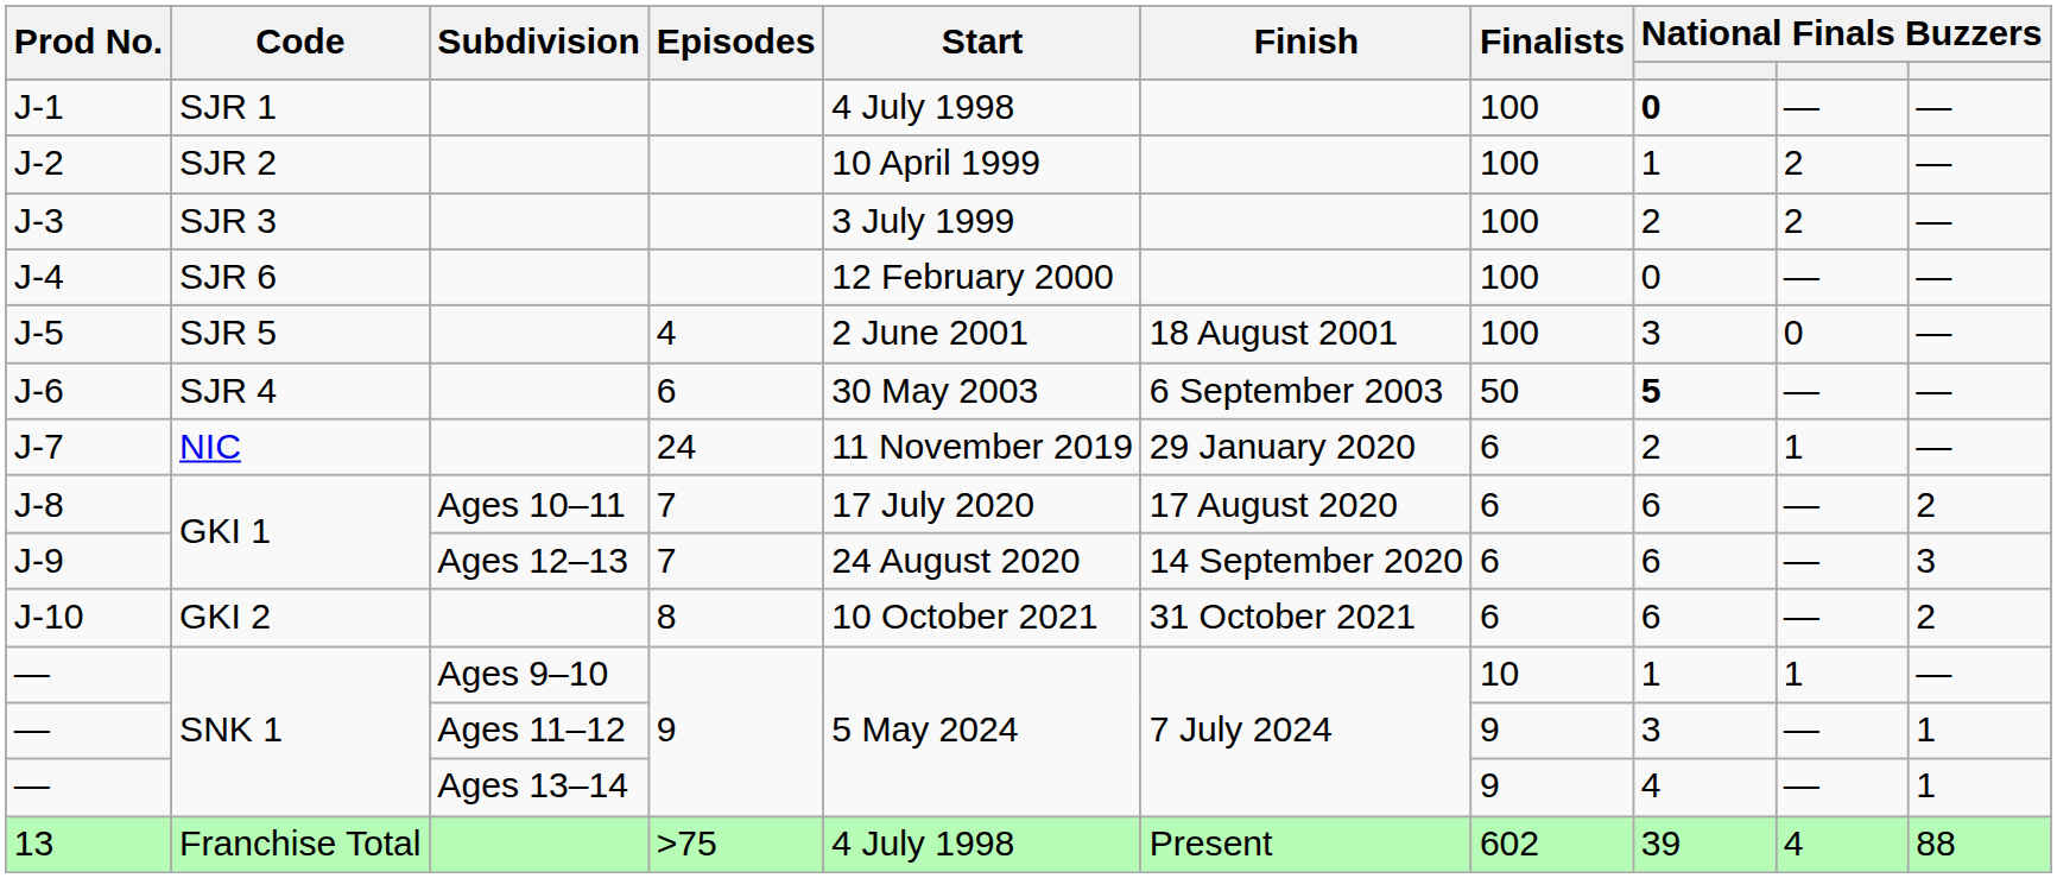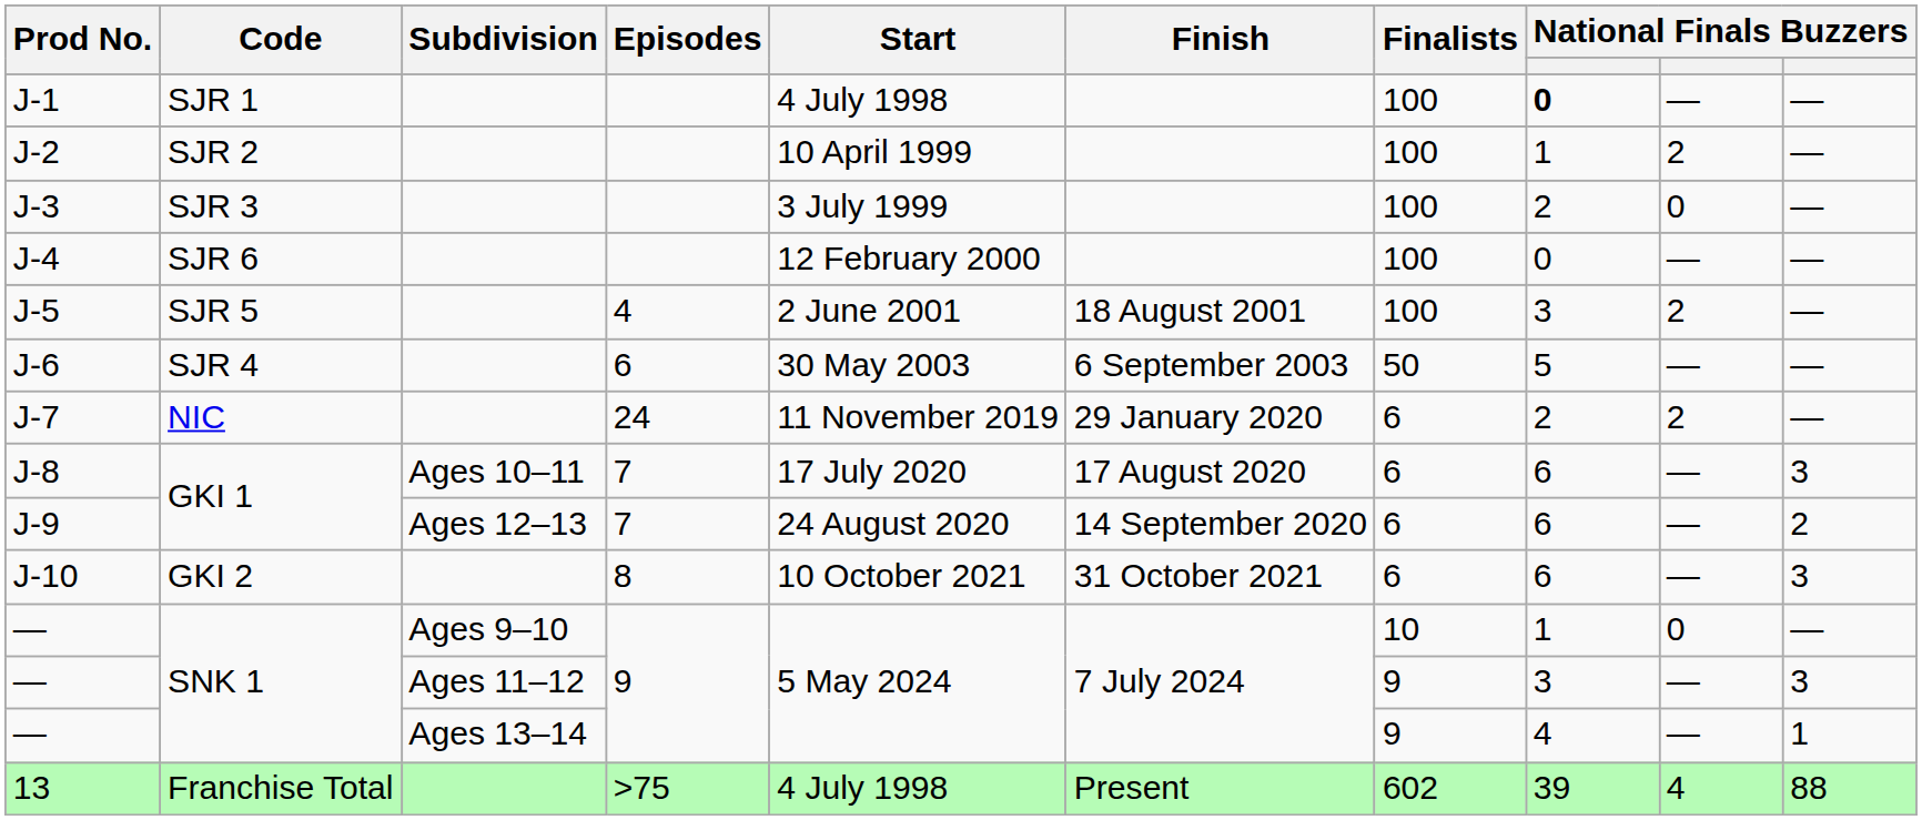J-3 | column 9: 2 -> 0
J-5 | column 9: 0 -> 2
J-6 | column 8: bold -> normal
J-7 | column 9: 1 -> 2
J-8 | column 10: 2 -> 3
J-9 | column 10: 3 -> 2
J-10 | column 10: 2 -> 3
— / Ages 9–10 | column 9: 1 -> 0
— / Ages 11–12 | column 10: 1 -> 3
